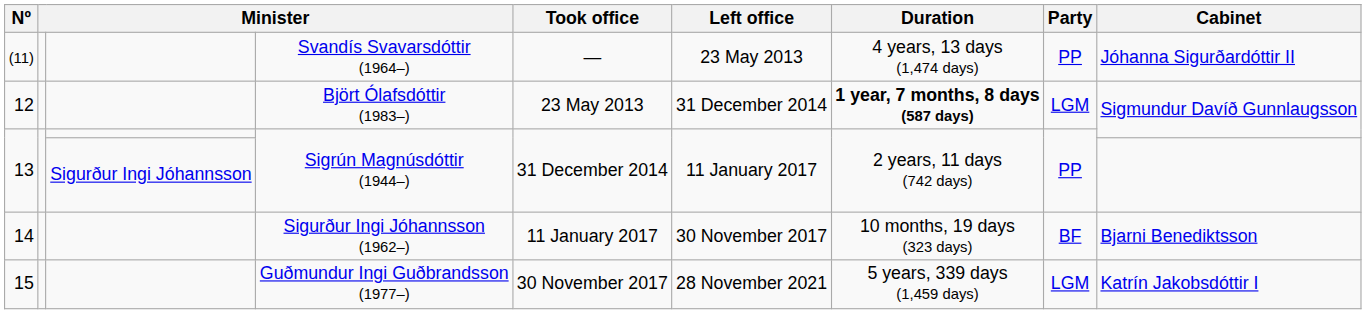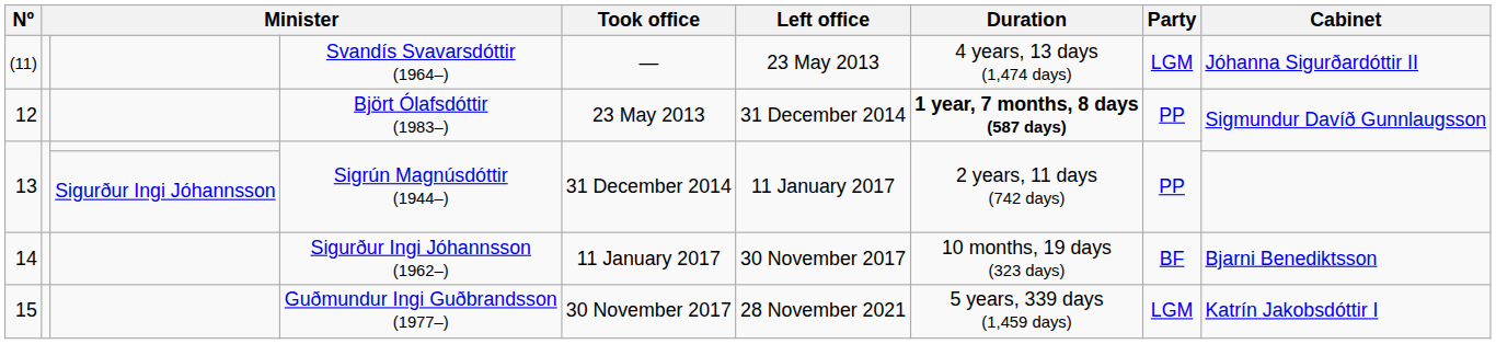(11) | Party: PP -> LGM
12 | Party: LGM -> PP
